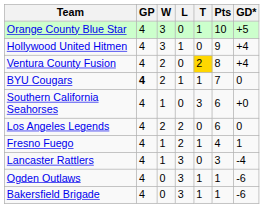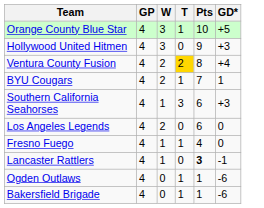- column: L | 0 | 1 | 0 | 1 | 0 | 2 | 2 | 3 | 3 | 3
Hollywood United Hitmen | GD*: +4 -> +3
BYU Cougars | GP: bold -> normal
BYU Cougars | GD*: 0 -> 1
Southern California Seahorses | GD*: +0 -> +3
Fresno Fuego | GD*: 1 -> 0
Lancaster Rattlers | Pts: normal -> bold
Lancaster Rattlers | GD*: -4 -> -1
